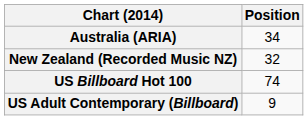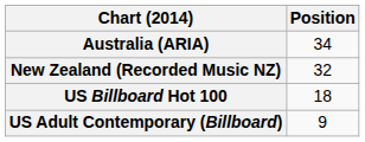US Billboard Hot 100 | Position: 74 -> 18
